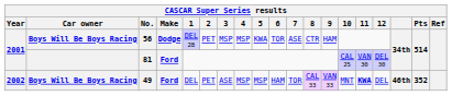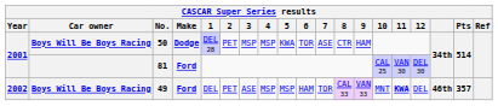2001 / Boys Will Be Boys Racing | No.: 56 -> 50
2002 | Pts: 352 -> 357
